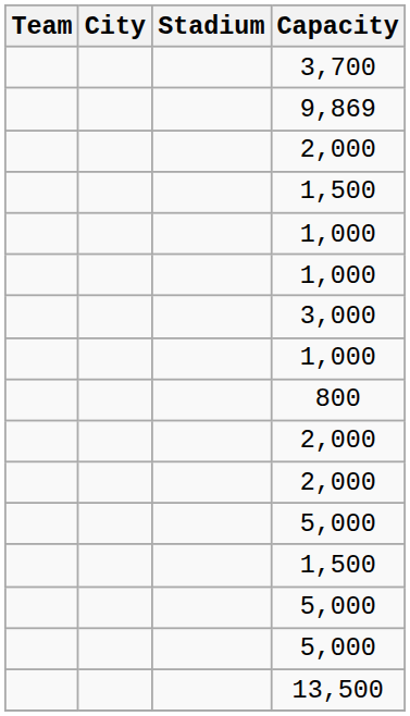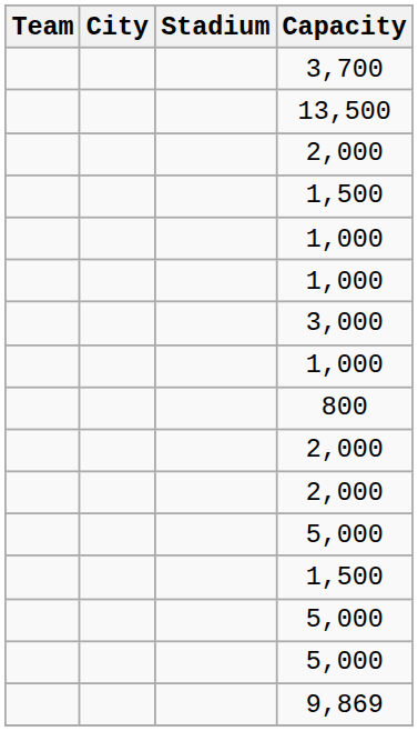rows swapped: 13,500 <-> 9,869
